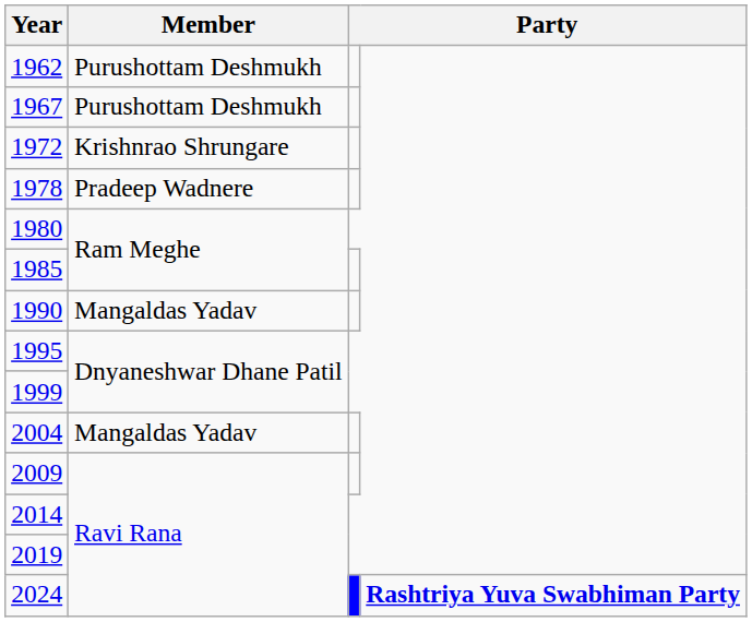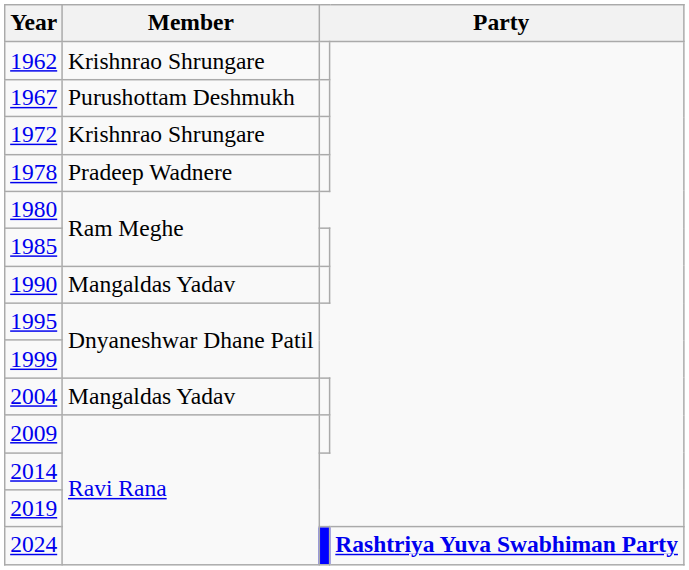1962 | Member: Purushottam Deshmukh -> Krishnrao Shrungare
